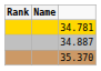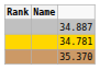rows swapped: 34.781 <-> 34.887
